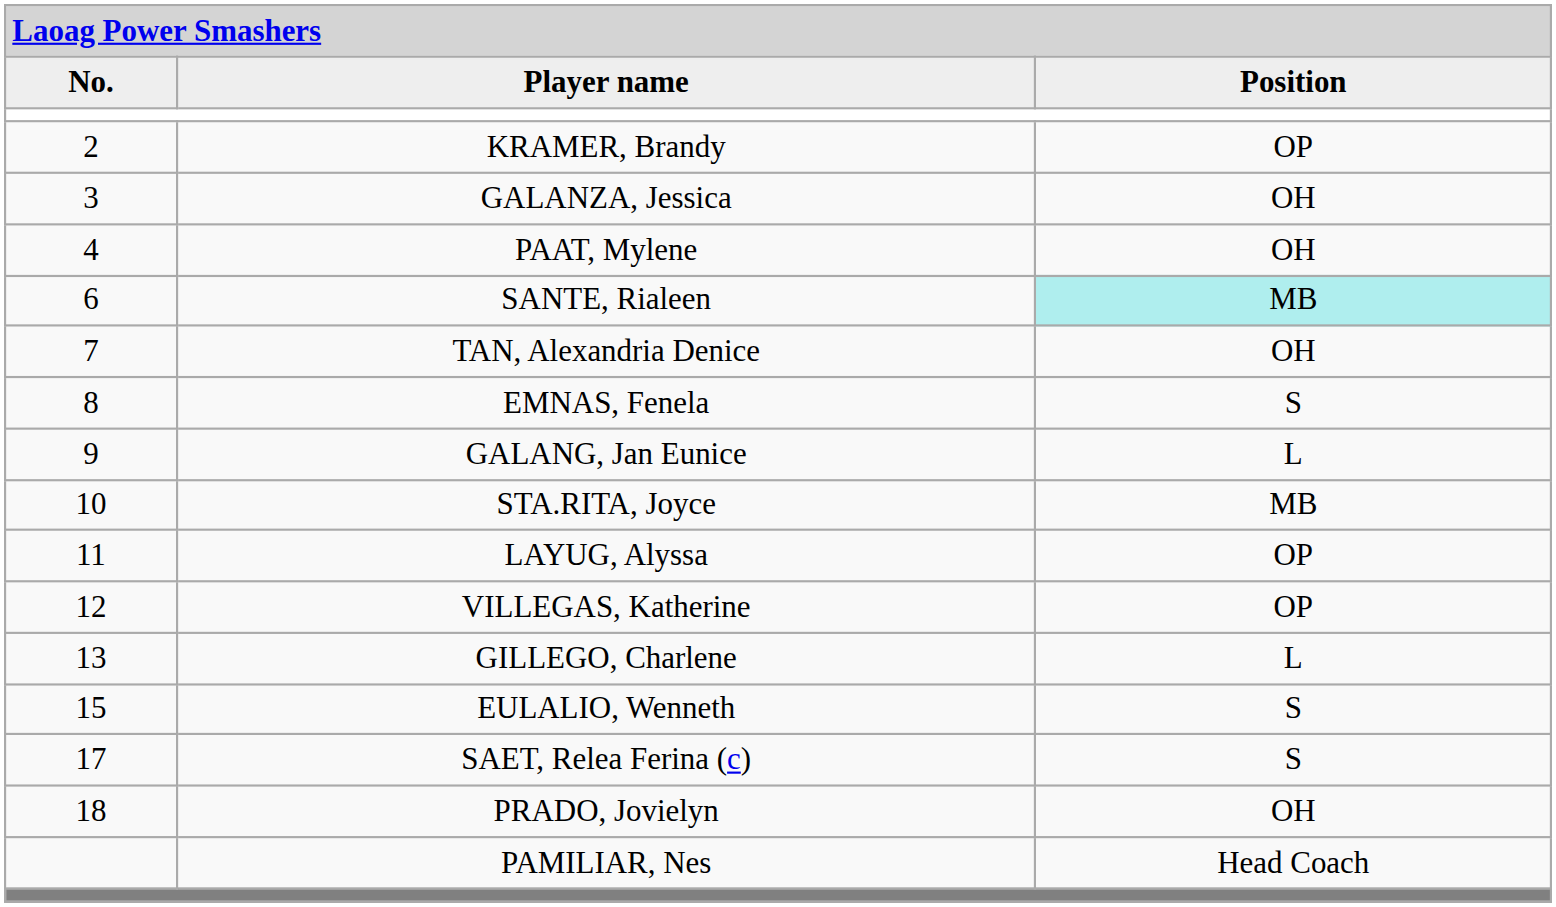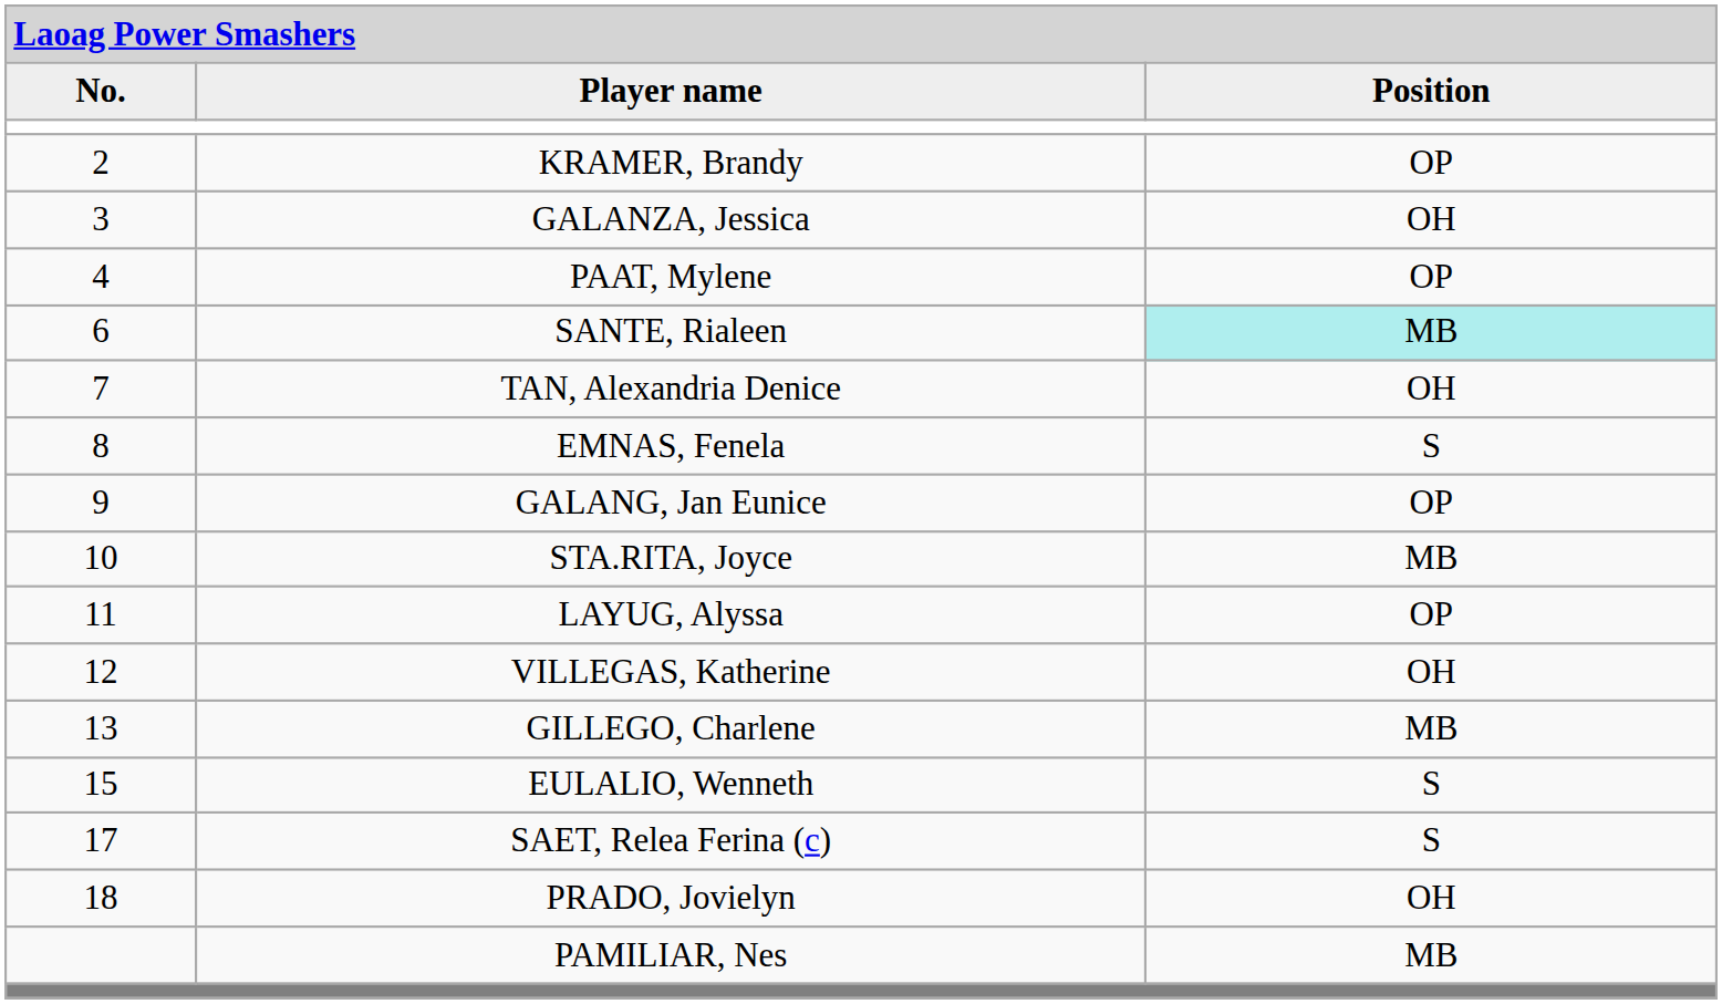PAAT, Mylene | column 3: OH -> OP
GALANG, Jan Eunice | column 3: L -> OP
VILLEGAS, Katherine | column 3: OP -> OH
GILLEGO, Charlene | column 3: L -> MB
PAMILIAR, Nes | column 3: Head Coach -> MB
